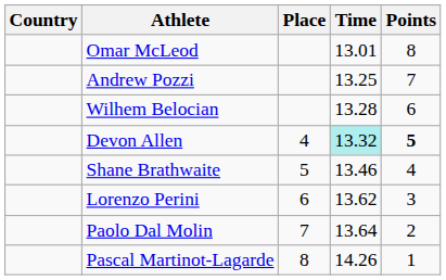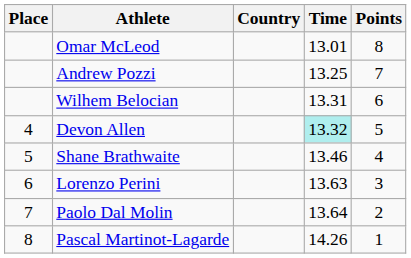columns swapped: Place <-> Country
Wilhem Belocian | Time: 13.28 -> 13.31
Devon Allen | Points: bold -> normal
Lorenzo Perini | Time: 13.62 -> 13.63
